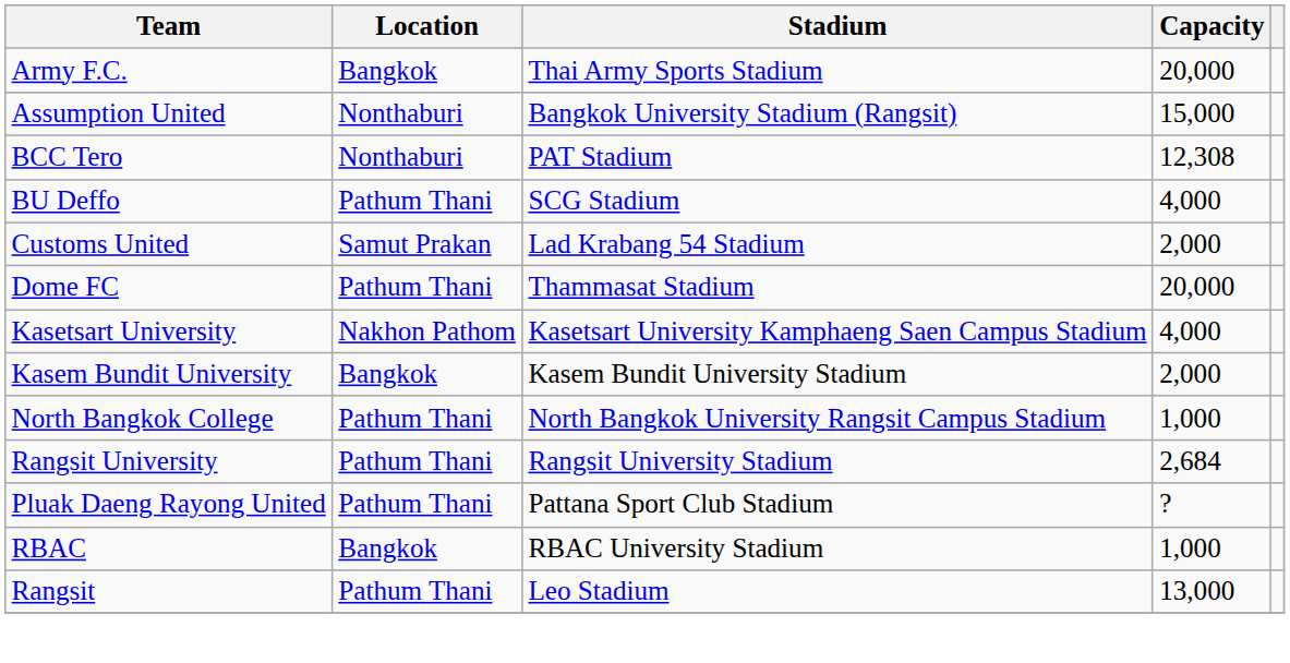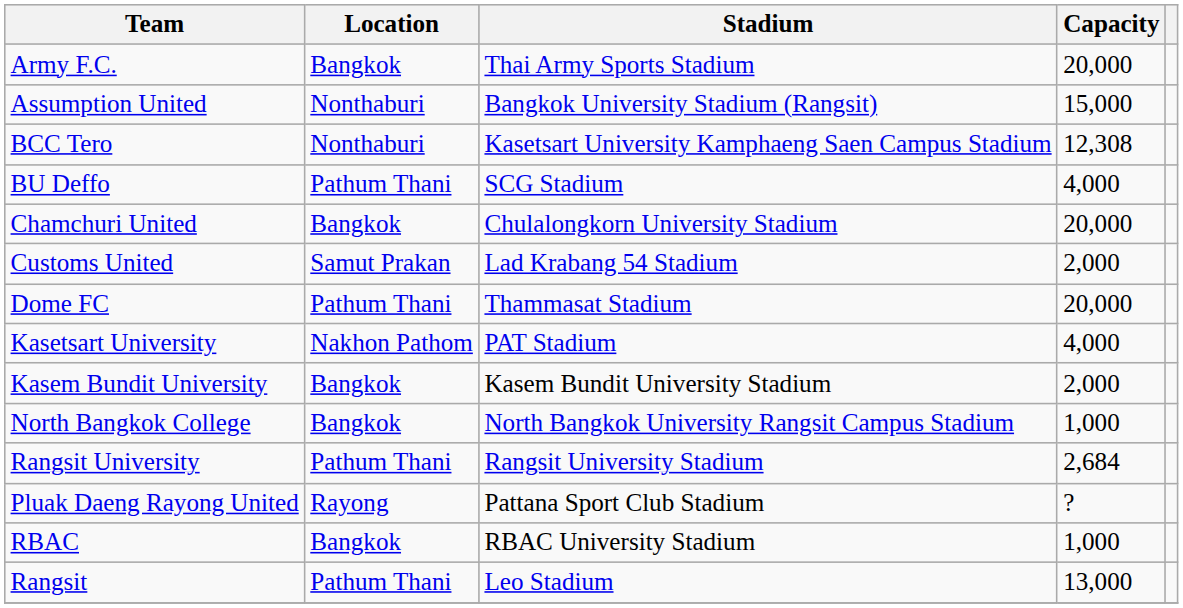BCC Tero | Stadium: PAT Stadium -> Kasetsart University Kamphaeng Saen Campus Stadium
+ row: Chamchuri United | Bangkok | Chulalongkorn University Stadium | 20,000
Kasetsart University | Stadium: Kasetsart University Kamphaeng Saen Campus Stadium -> PAT Stadium
North Bangkok College | Location: Pathum Thani -> Bangkok
Pluak Daeng Rayong United | Location: Pathum Thani -> Rayong
